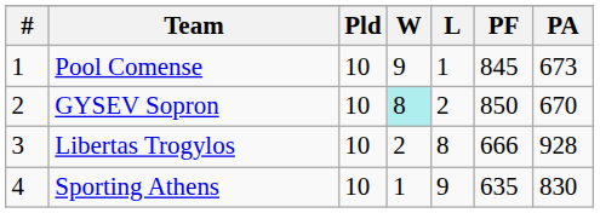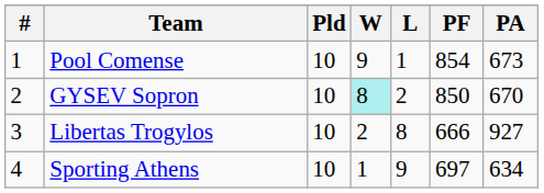Pool Comense | PF: 845 -> 854
Libertas Trogylos | PA: 928 -> 927
Sporting Athens | PF: 635 -> 697
Sporting Athens | PA: 830 -> 634
